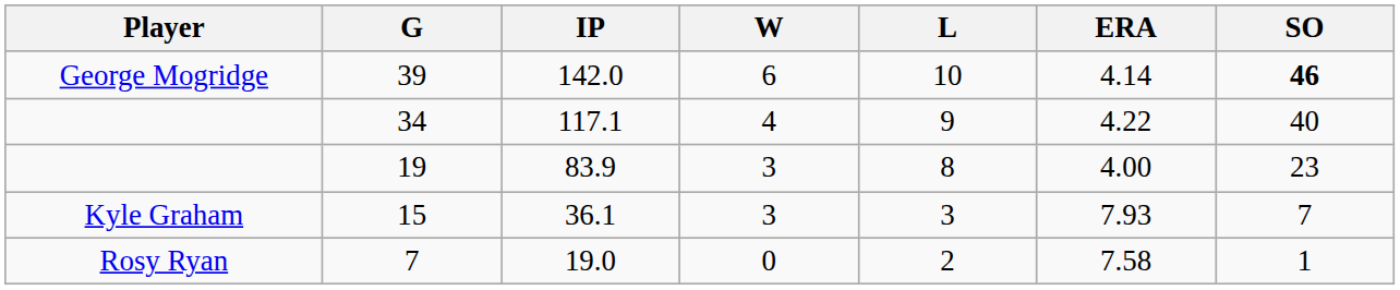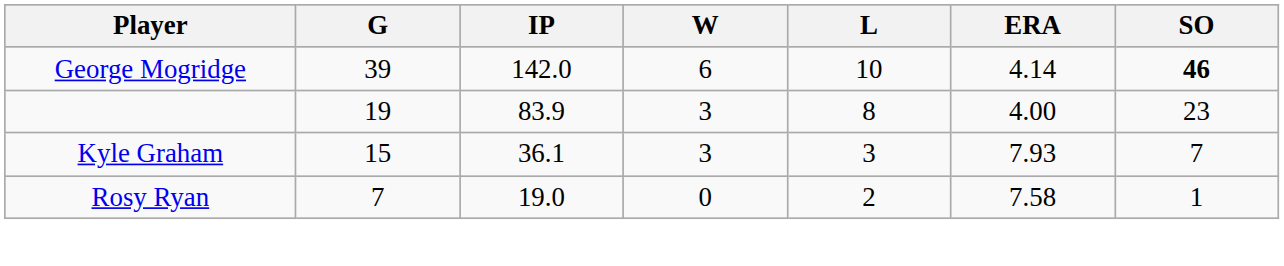- row: 34 | 117.1 | 4 | 9 | 4.22 | 40
